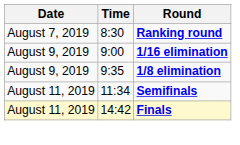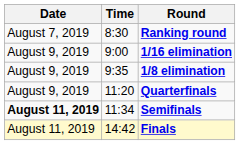+ row: August 9, 2019 | 11:20 | Quarterfinals
Semifinals | Date: normal -> bold
